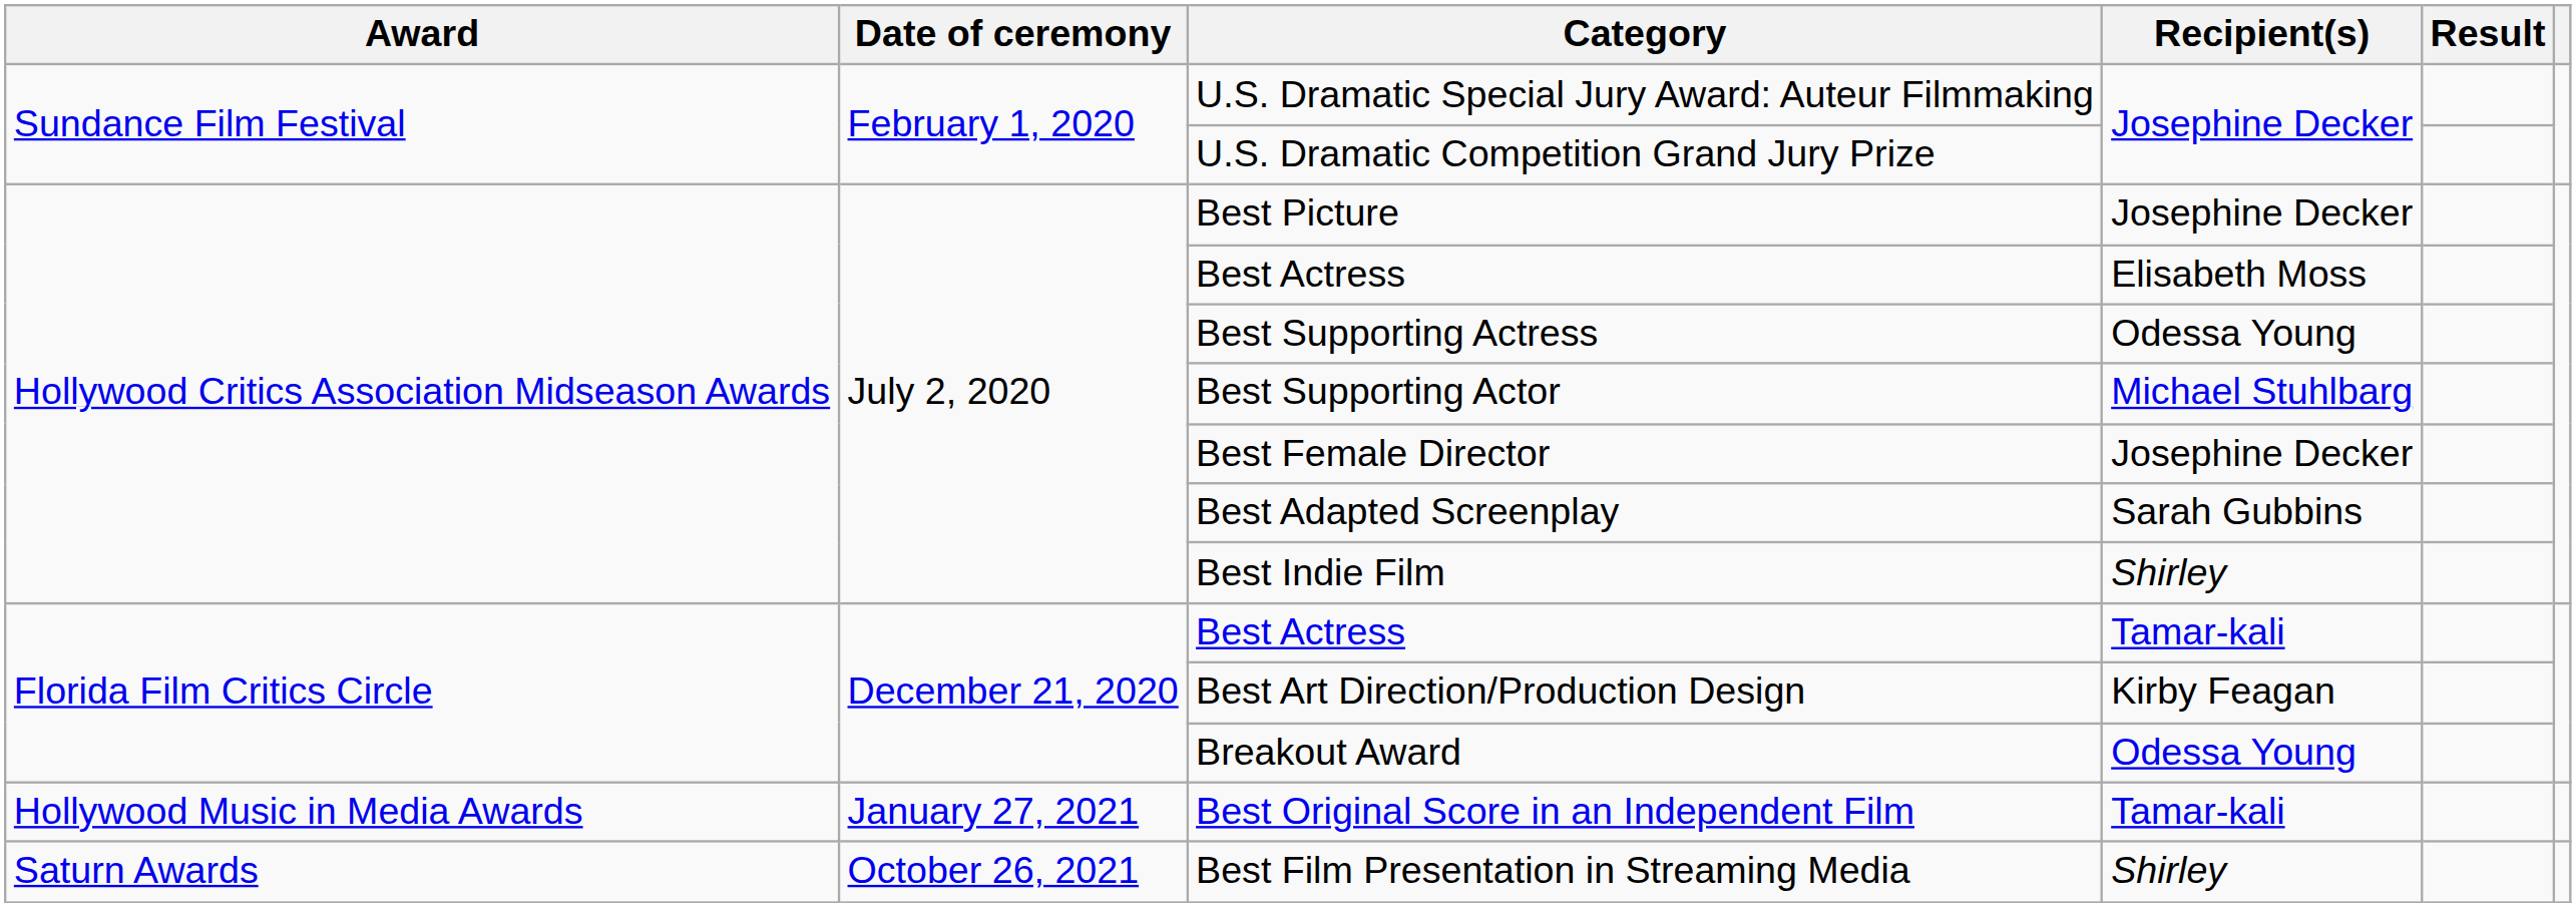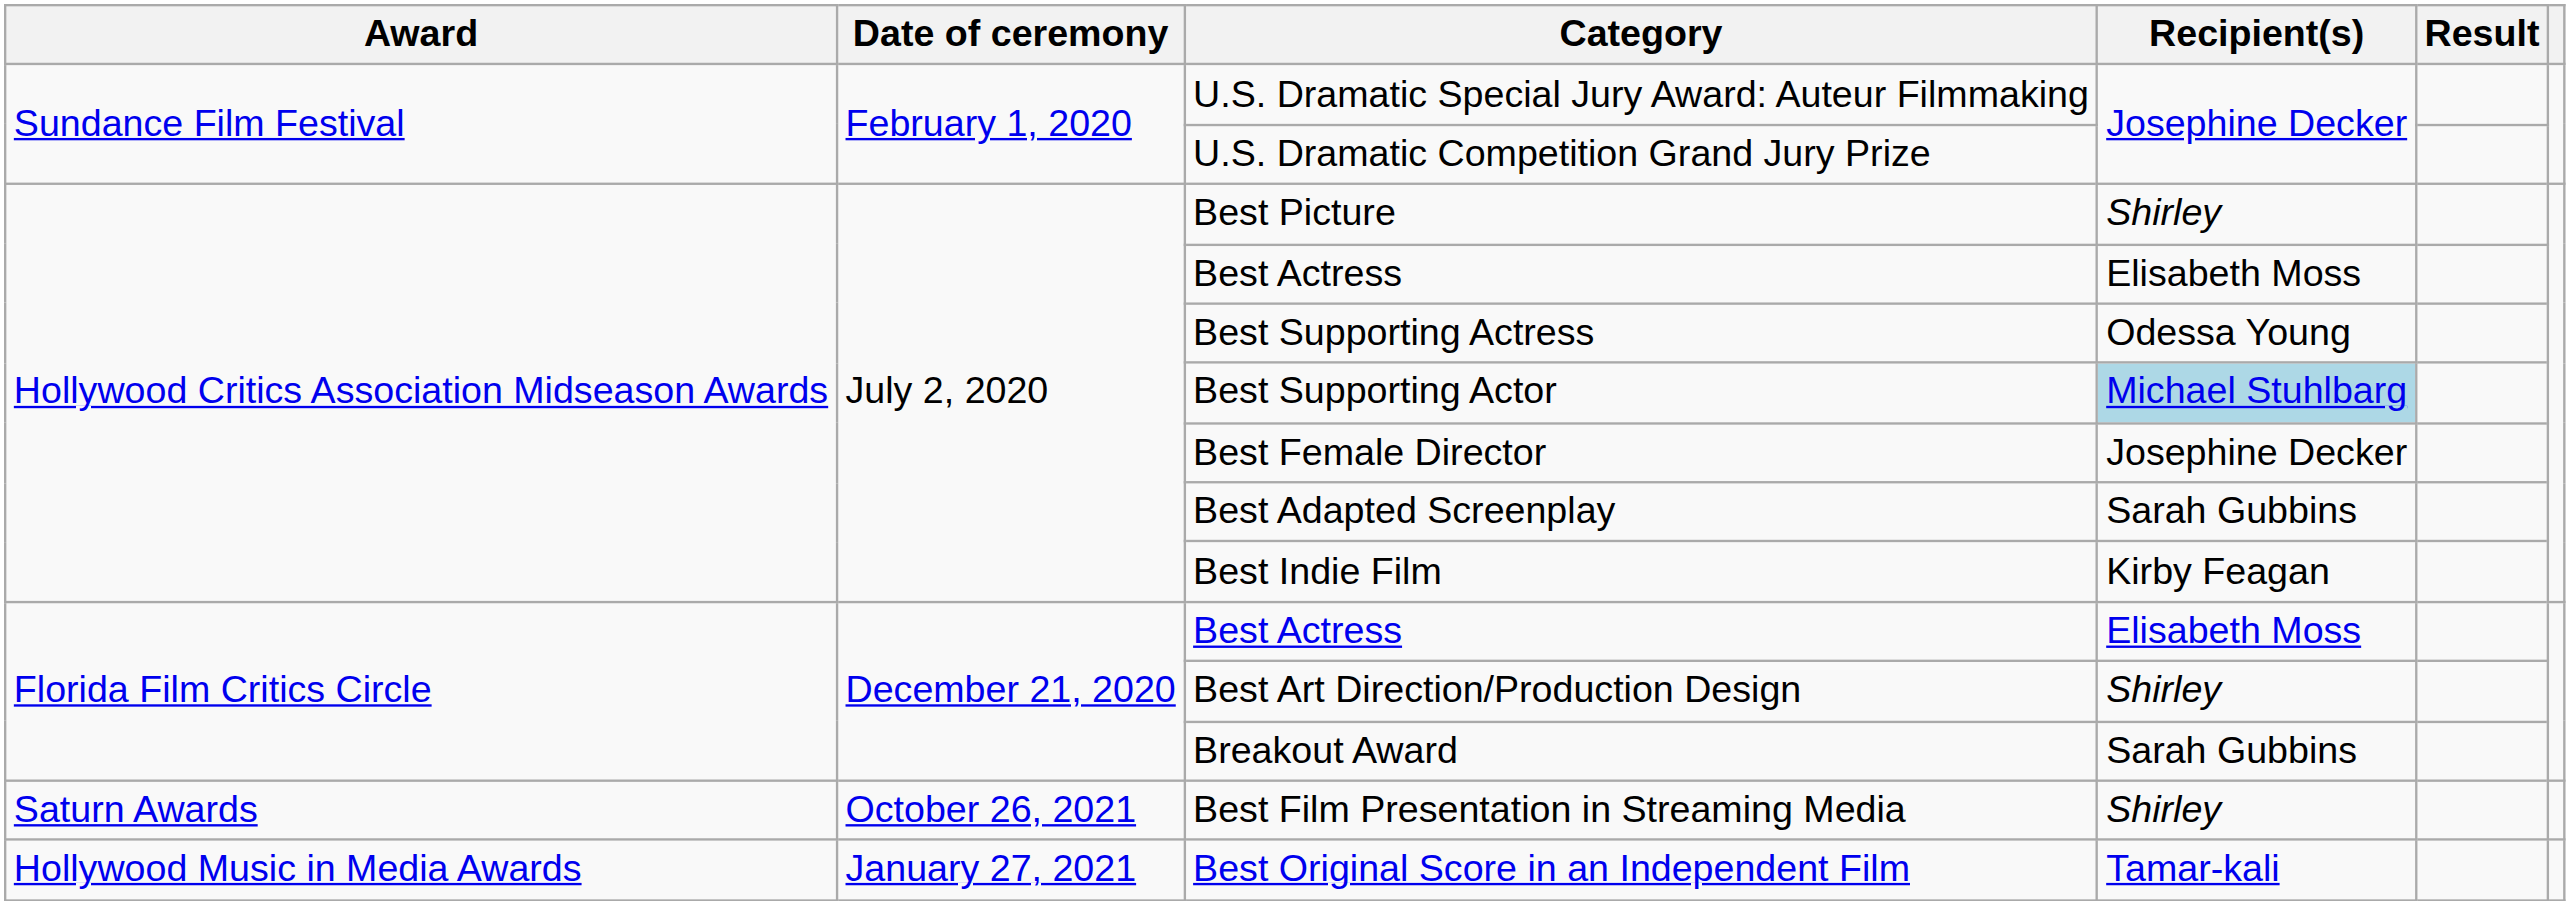Best Picture | Recipient(s): Josephine Decker -> Shirley
Best Supporting Actor | Recipient(s): no background -> lightblue background
Best Indie Film | Recipient(s): Shirley -> Kirby Feagan
Florida Film Critics Circle / Best Actress | Recipient(s): Tamar-kali -> Elisabeth Moss
Best Art Direction/Production Design | Recipient(s): Kirby Feagan -> Shirley
Breakout Award | Recipient(s): Odessa Young -> Sarah Gubbins
rows swapped: Best Original Score in an Independent Film <-> Best Film Presentation in Streaming Media
